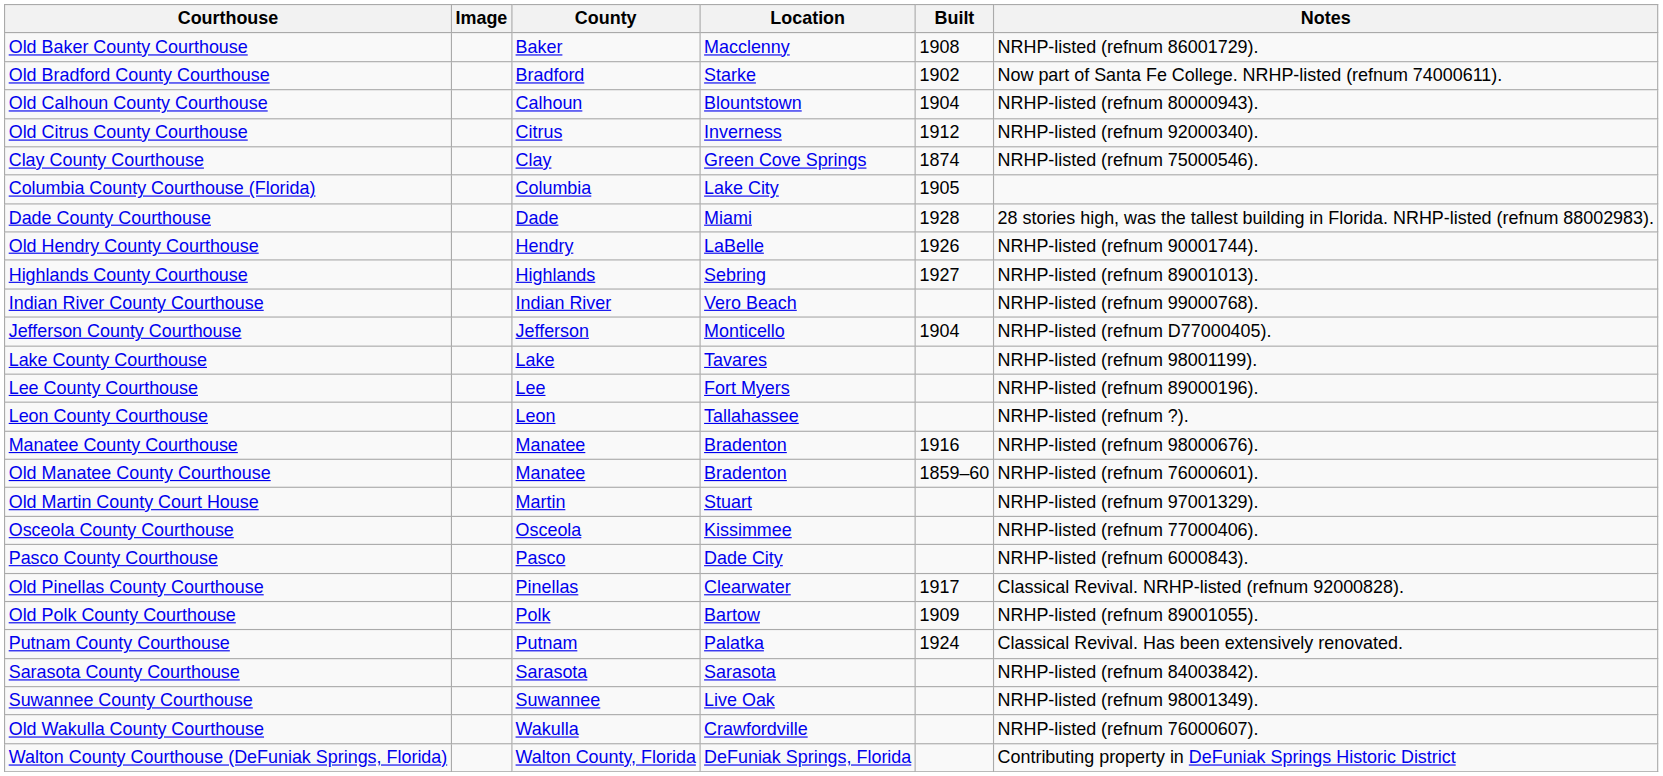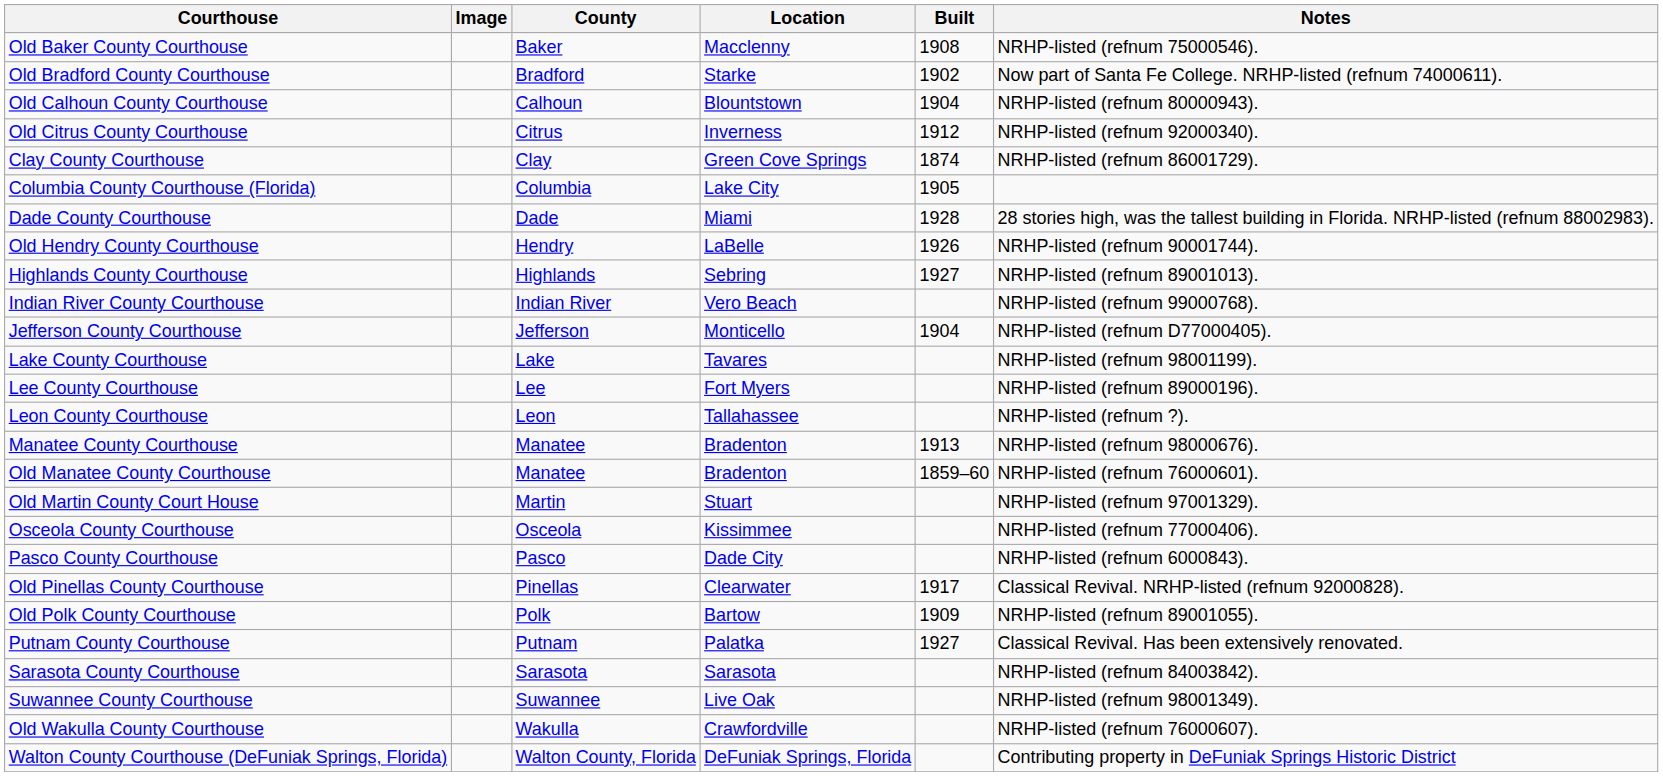Old Baker County Courthouse | Notes: NRHP-listed (refnum 86001729). -> NRHP-listed (refnum 75000546).
Clay County Courthouse | Notes: NRHP-listed (refnum 75000546). -> NRHP-listed (refnum 86001729).
Manatee County Courthouse | Built: 1916 -> 1913
Putnam County Courthouse | Built: 1924 -> 1927
